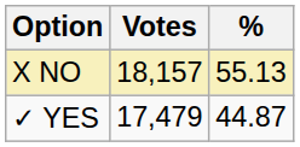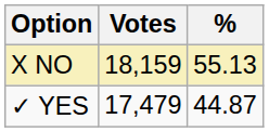X NO | Votes: 18,157 -> 18,159
